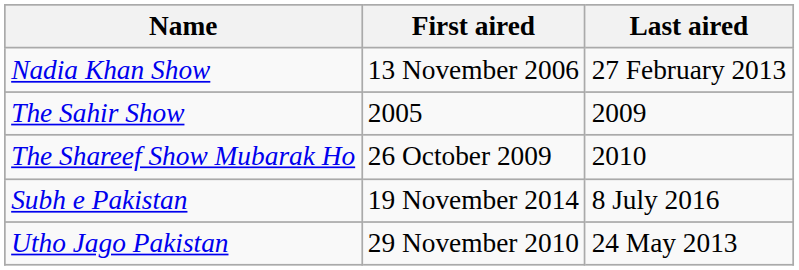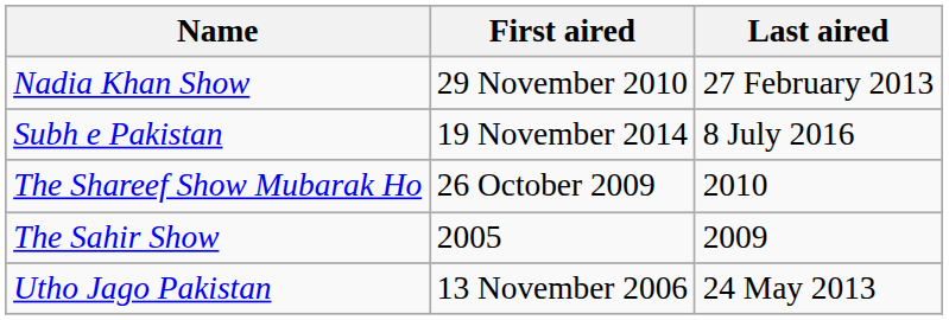Nadia Khan Show | First aired: 13 November 2006 -> 29 November 2010
rows swapped: The Sahir Show <-> Subh e Pakistan
Utho Jago Pakistan | First aired: 29 November 2010 -> 13 November 2006
